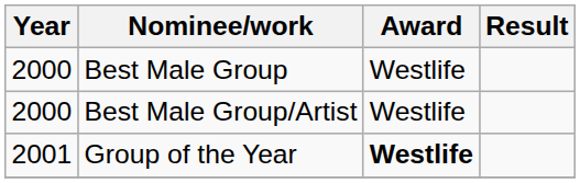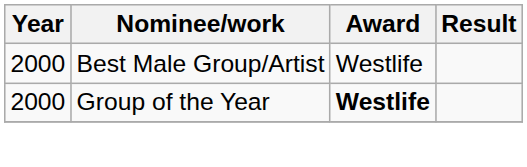- row: 2000 | Best Male Group | Westlife
Group of the Year | Year: 2001 -> 2000
